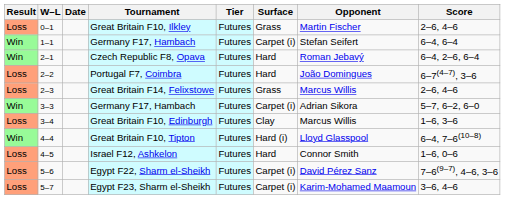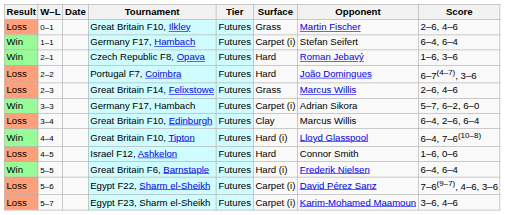Czech Republic F8, Opava | Score: 6–4, 2–6, 6–4 -> 1–6, 3–6
Great Britain F10, Edinburgh | Score: 1–6, 3–6 -> 6–4, 2–6, 6–4
+ row: Win | 5–5 | Great Britain F6, Barnstaple | Futures | Hard (i) | Frederik Nielsen | 6–4, 6–4
